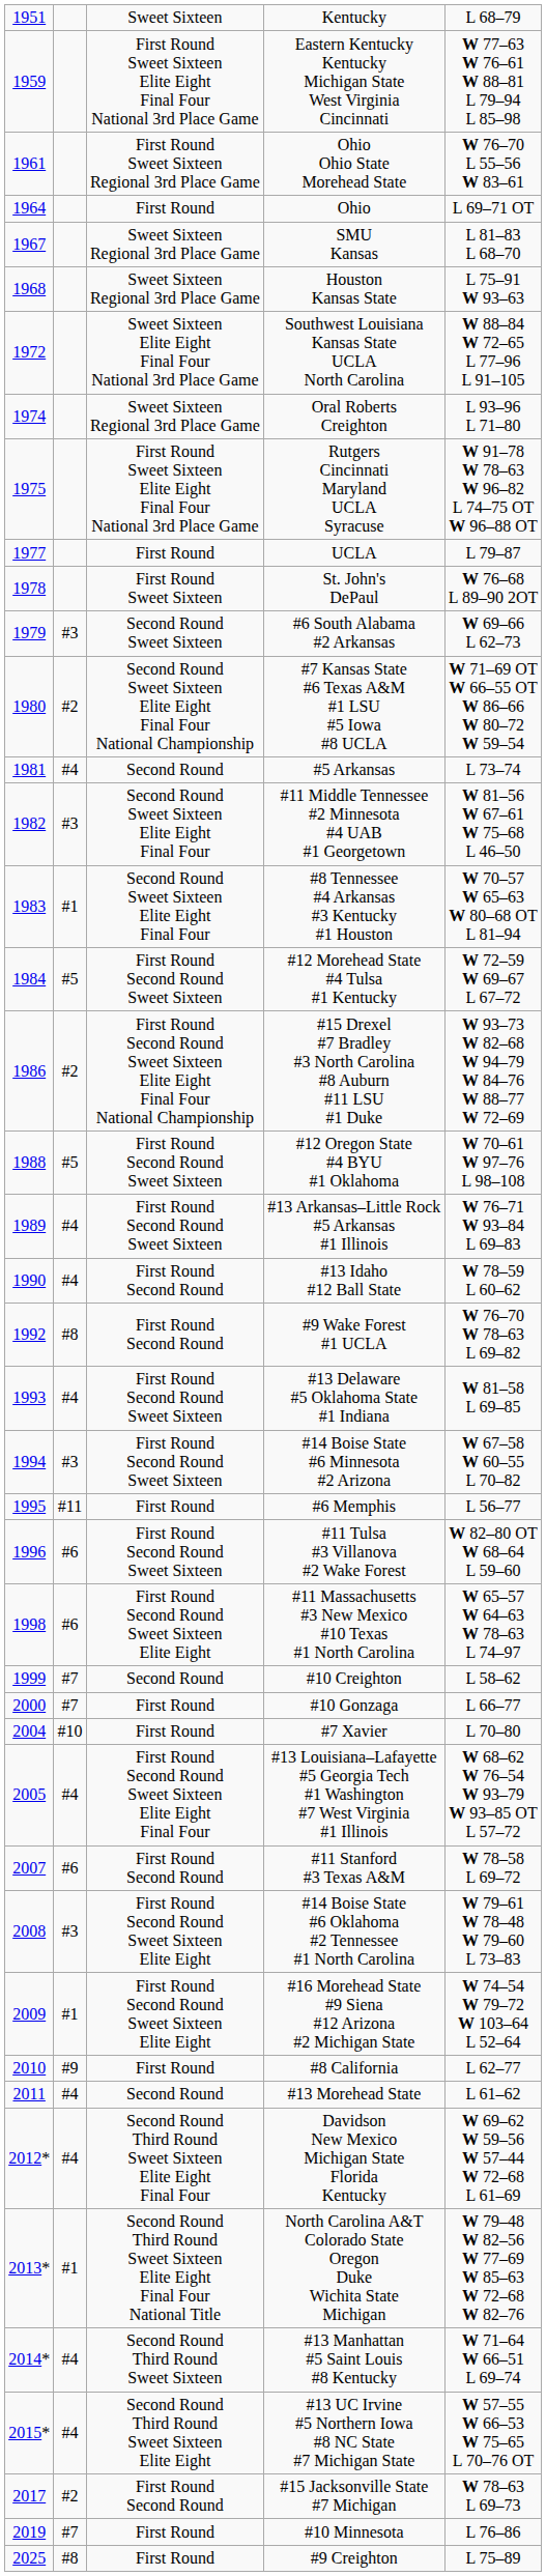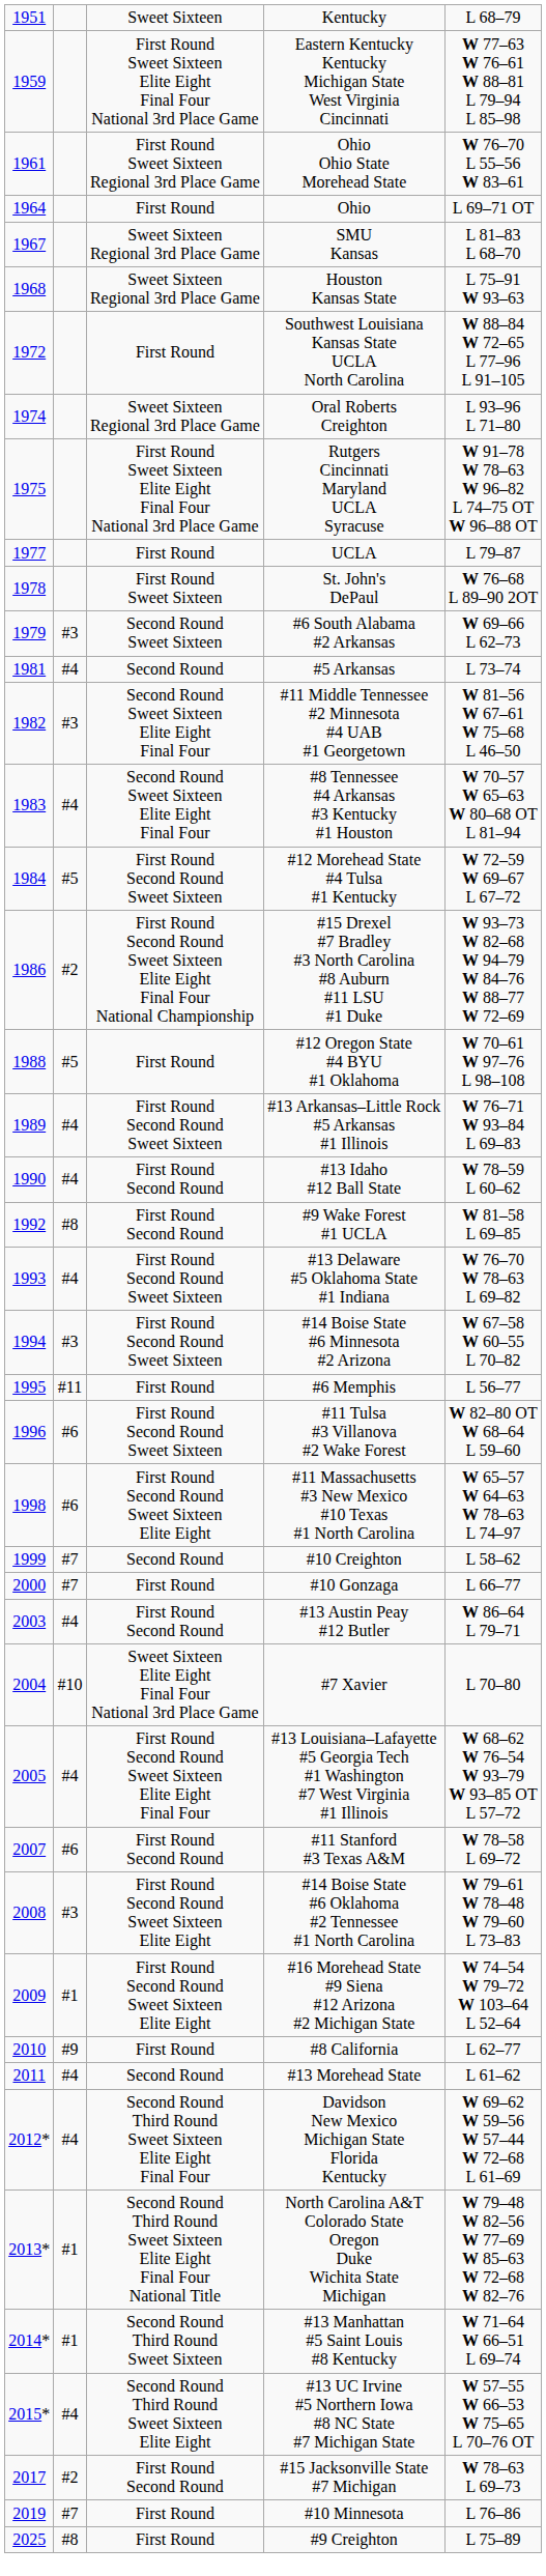Southwest Louisiana Kansas State UCLA North Carolina | column 3: Sweet Sixteen Elite Eight Final Four National 3rd Place Game -> First Round
- row: 1980 | #2 | Second Round Sweet Sixteen Elite Eight Final Four National Championship | #7 Kansas State #6 Texas A&M #1 LSU #5 Iowa #8 UCLA | W 71–69 OT W 66–55 OT W 86–66 W 80–72 W 59–54
#8 Tennessee #4 Arkansas #3 Kentucky #1 Houston | column 2: #1 -> #4
#12 Oregon State #4 BYU #1 Oklahoma | column 3: First Round Second Round Sweet Sixteen -> First Round
#9 Wake Forest #1 UCLA | column 5: W 76–70 W 78–63 L 69–82 -> W 81–58 L 69–85
#13 Delaware #5 Oklahoma State #1 Indiana | column 5: W 81–58 L 69–85 -> W 76–70 W 78–63 L 69–82
+ row: 2003 | #4 | First Round Second Round | #13 Austin Peay #12 Butler | W 86–64 L 79–71
#7 Xavier | column 3: First Round -> Sweet Sixteen Elite Eight Final Four National 3rd Place Game
#13 Manhattan #5 Saint Louis #8 Kentucky | column 2: #4 -> #1
